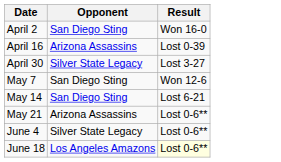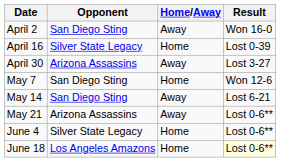+ column: Home/Away | Away | Home | Away | Home | Away | Away | Home | Home
April 16 | Opponent: Arizona Assassins -> Silver State Legacy
April 30 | Opponent: Silver State Legacy -> Arizona Assassins
